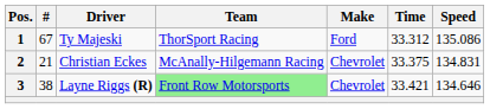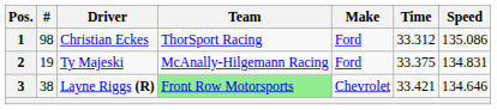1 | #: 67 -> 98
1 | Driver: Ty Majeski -> Christian Eckes
2 | #: 21 -> 19
2 | Driver: Christian Eckes -> Ty Majeski
2 | Make: Chevrolet -> Ford
